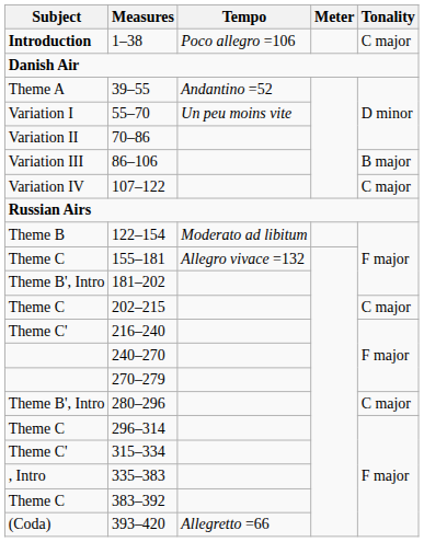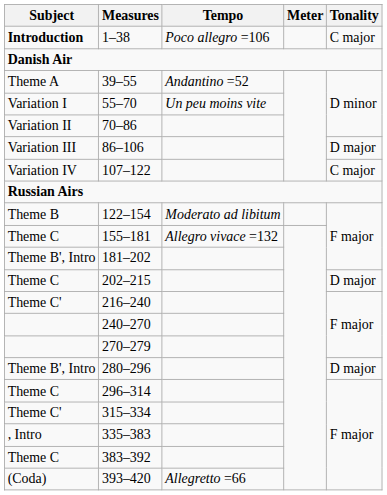86–106 | Tonality: B major -> D major
202–215 | Tonality: C major -> D major
280–296 | Tonality: C major -> D major
